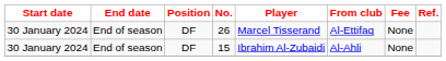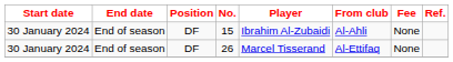rows swapped: 15 <-> 26
